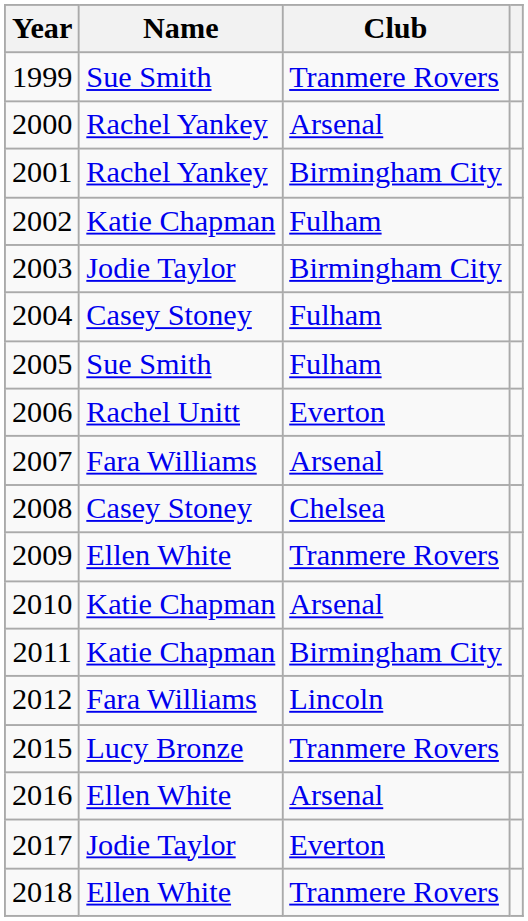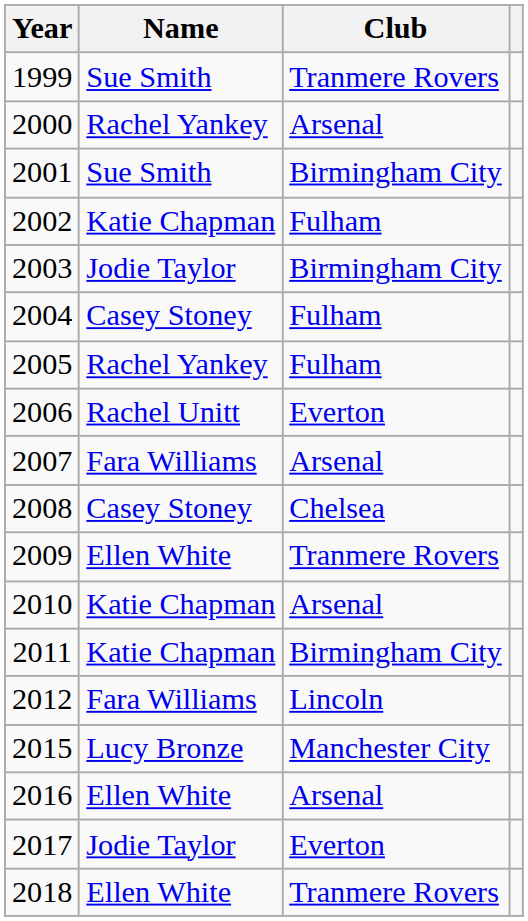2001 | Name: Rachel Yankey -> Sue Smith
2005 | Name: Sue Smith -> Rachel Yankey
2015 | Club: Tranmere Rovers -> Manchester City
